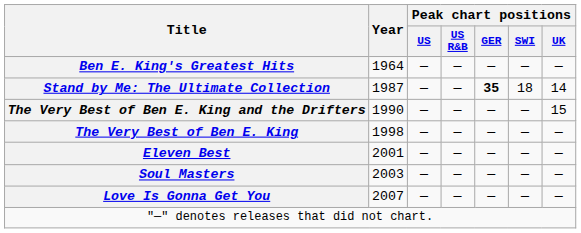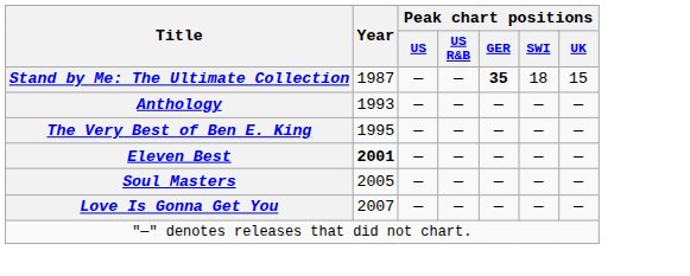- row: Ben E. King's Greatest Hits | 1964 | — | — | — | — | —
Stand by Me: The Ultimate Collection | Peak chart positions / UK: 14 -> 15
- row: The Very Best of Ben E. King and the Drifters | 1990 | — | — | — | — | 15
+ row: Anthology | 1993 | — | — | — | — | —
The Very Best of Ben E. King | Year: 1998 -> 1995
Eleven Best | Year: normal -> bold
Soul Masters | Year: 2003 -> 2005
